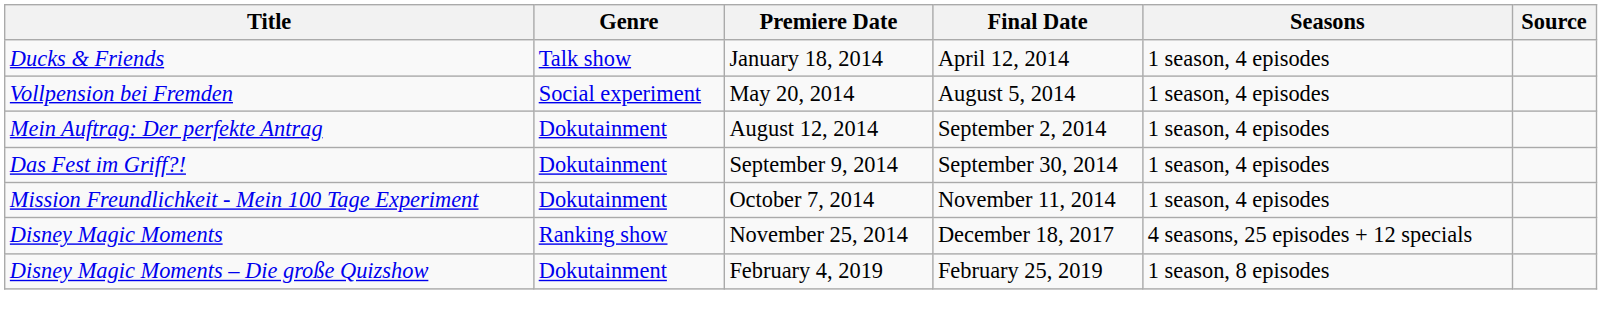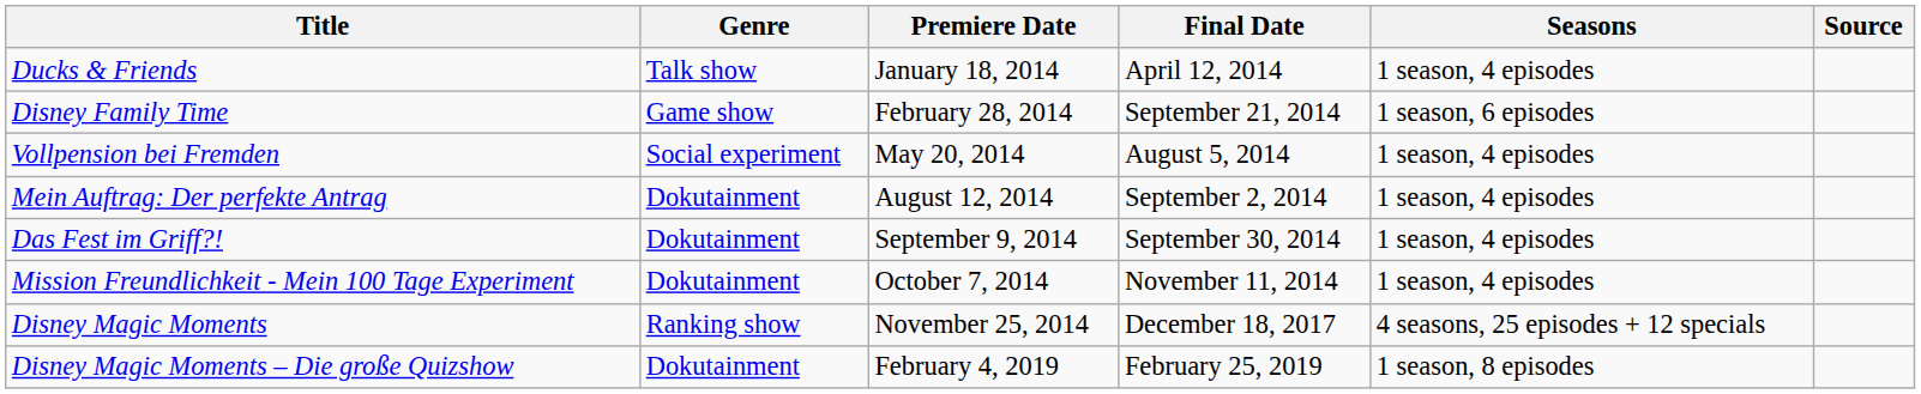+ row: Disney Family Time | Game show | February 28, 2014 | September 21, 2014 | 1 season, 6 episodes
